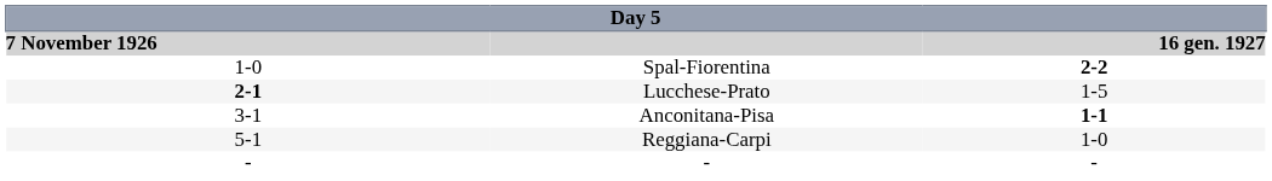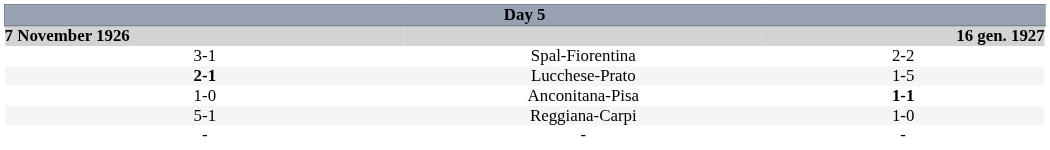Spal-Fiorentina | column 1: 1-0 -> 3-1
Spal-Fiorentina | column 3: bold -> normal
Anconitana-Pisa | column 1: 3-1 -> 1-0
